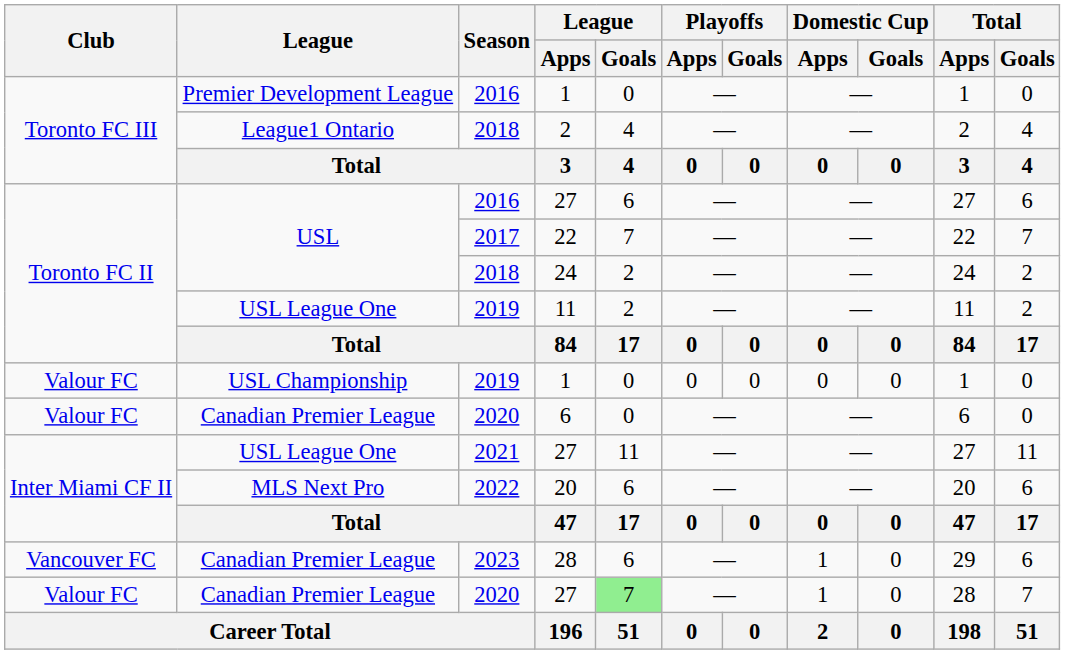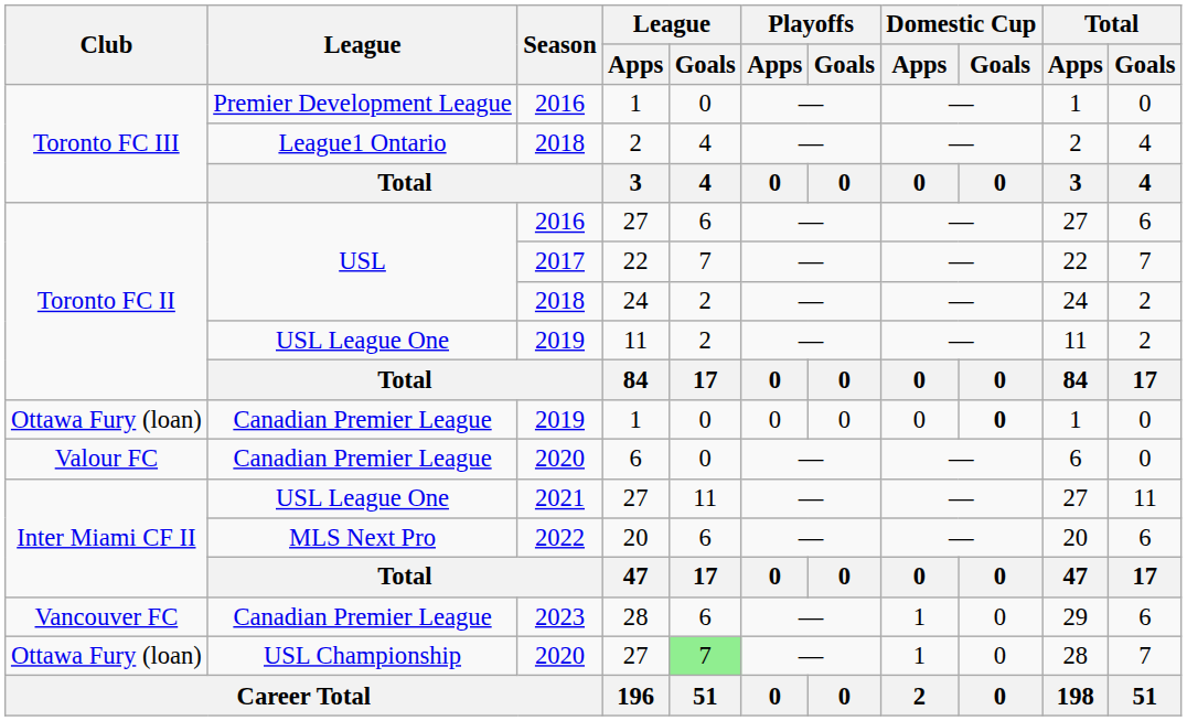2019 / 1 | Club: Valour FC -> Ottawa Fury (loan)
2019 / 1 | League: USL Championship -> Canadian Premier League
2019 / 1 | Domestic Cup / Goals: normal -> bold
2020 / 27 | Club: Valour FC -> Ottawa Fury (loan)
2020 / 27 | League: Canadian Premier League -> USL Championship
